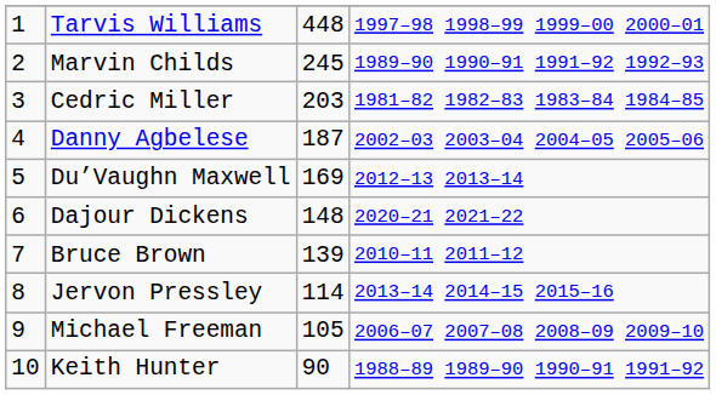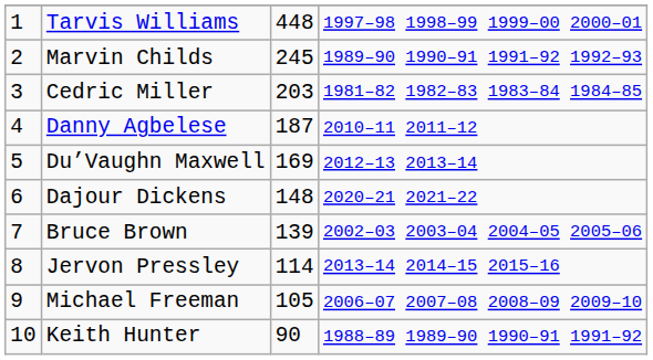Danny Agbelese | column 4: 2002–03 2003–04 2004–05 2005–06 -> 2010–11 2011–12
Bruce Brown | column 4: 2010–11 2011–12 -> 2002–03 2003–04 2004–05 2005–06
